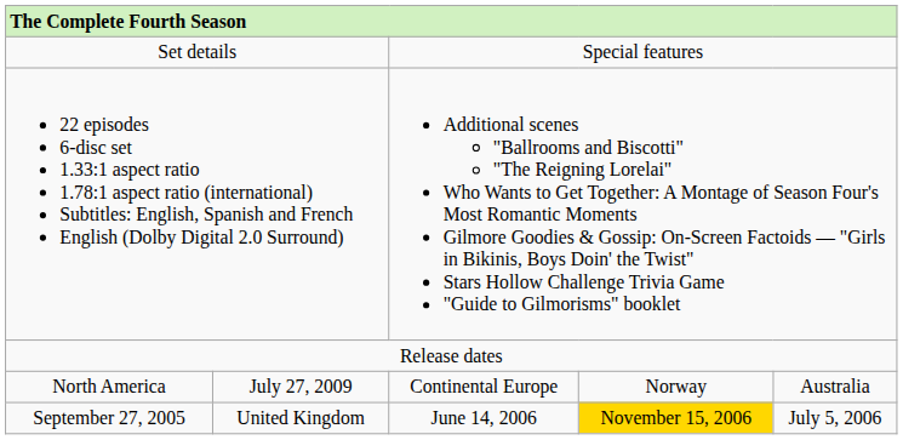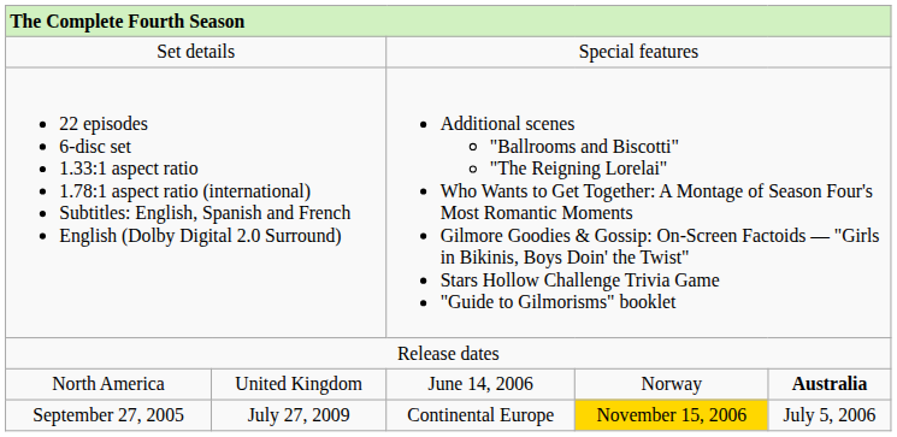North America | column 2: July 27, 2009 -> United Kingdom
North America | column 3: Continental Europe -> June 14, 2006
North America | column 5: normal -> bold
September 27, 2005 | column 2: United Kingdom -> July 27, 2009
September 27, 2005 | column 3: June 14, 2006 -> Continental Europe
